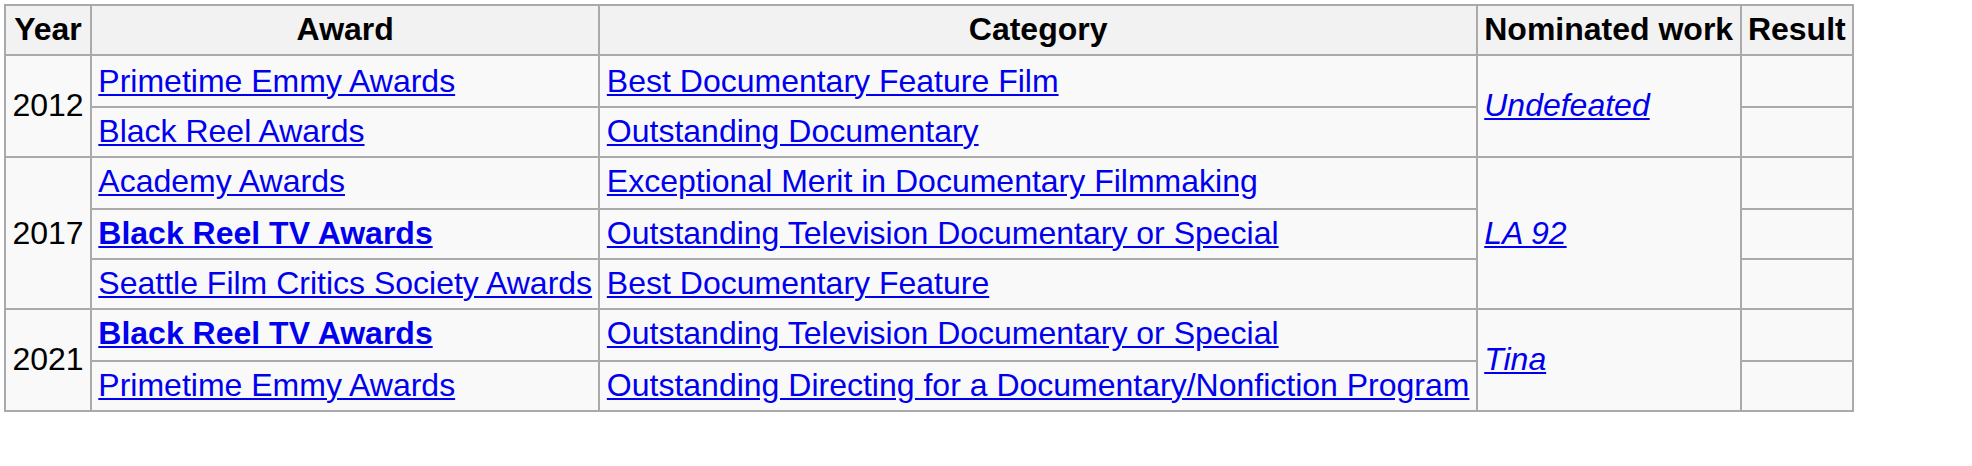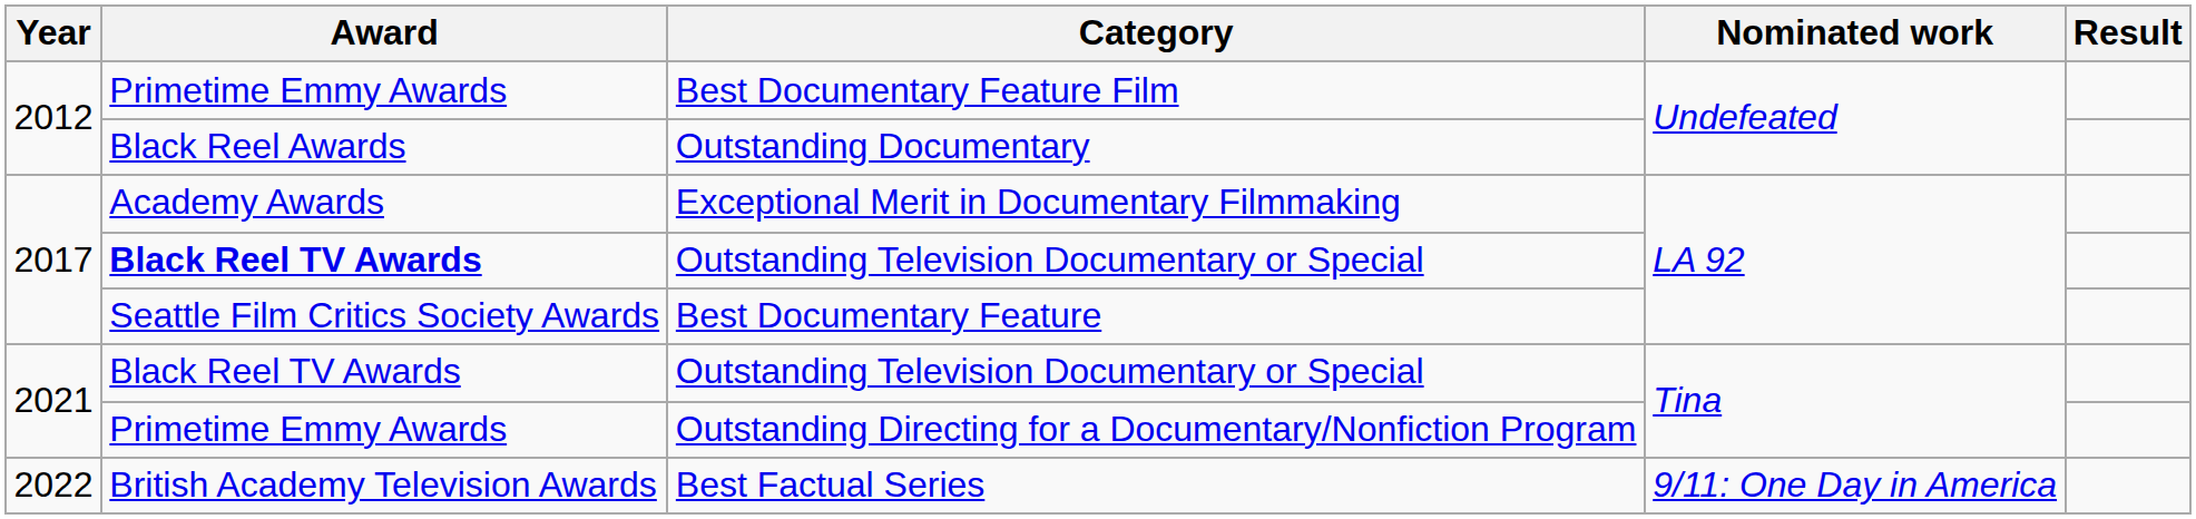2021 / Outstanding Television Documentary or Special | Award: bold -> normal
+ row: 2022 | British Academy Television Awards | Best Factual Series | 9/11: One Day in America
